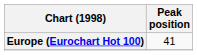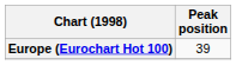Europe (Eurochart Hot 100) | Peak position: 41 -> 39
